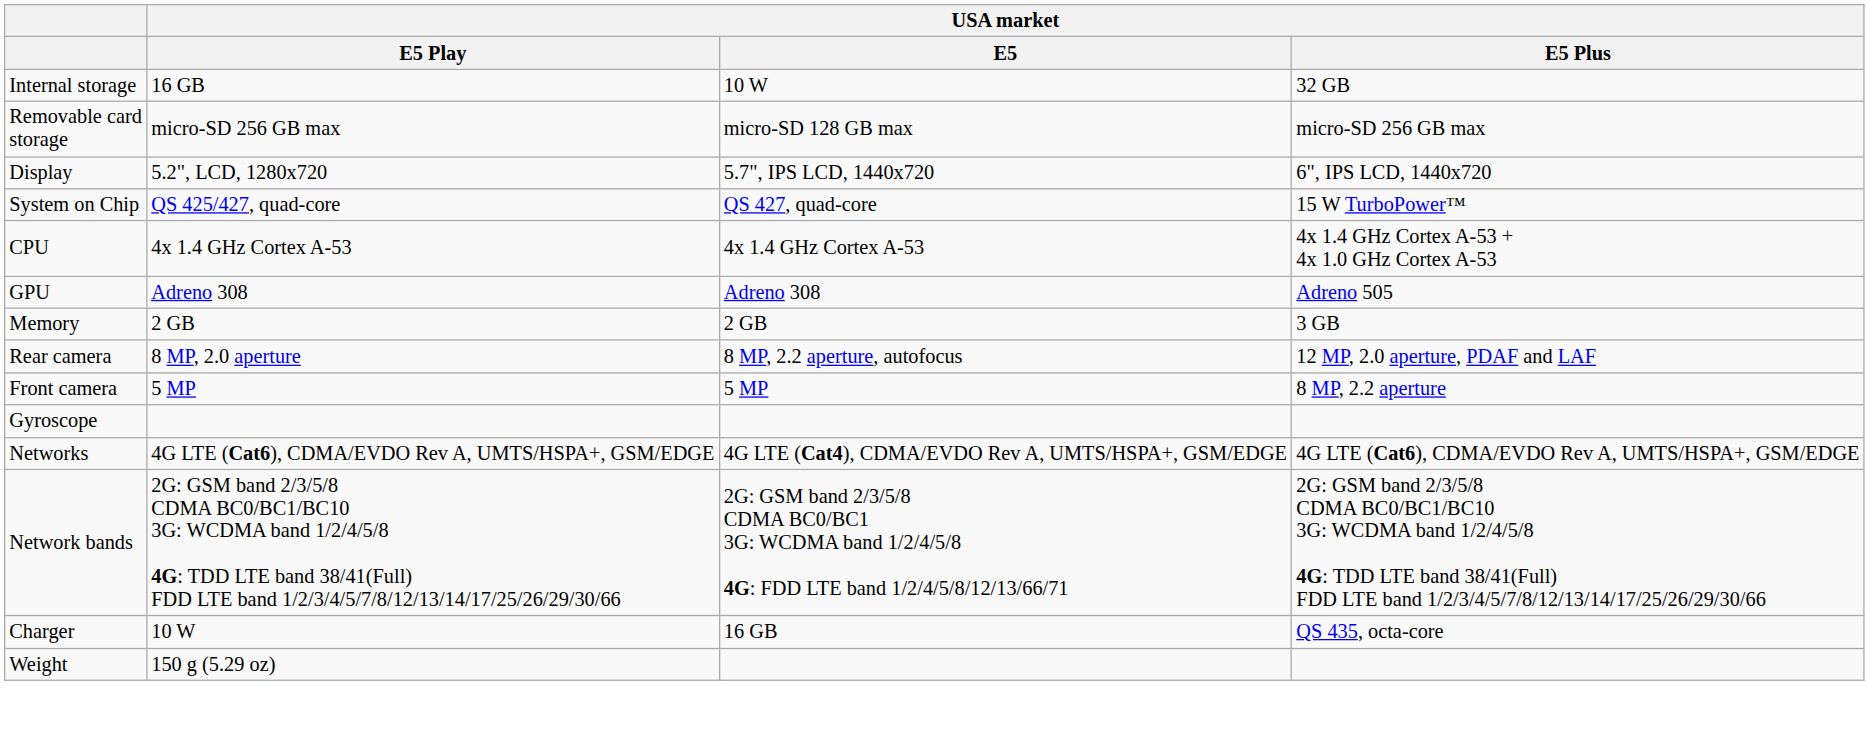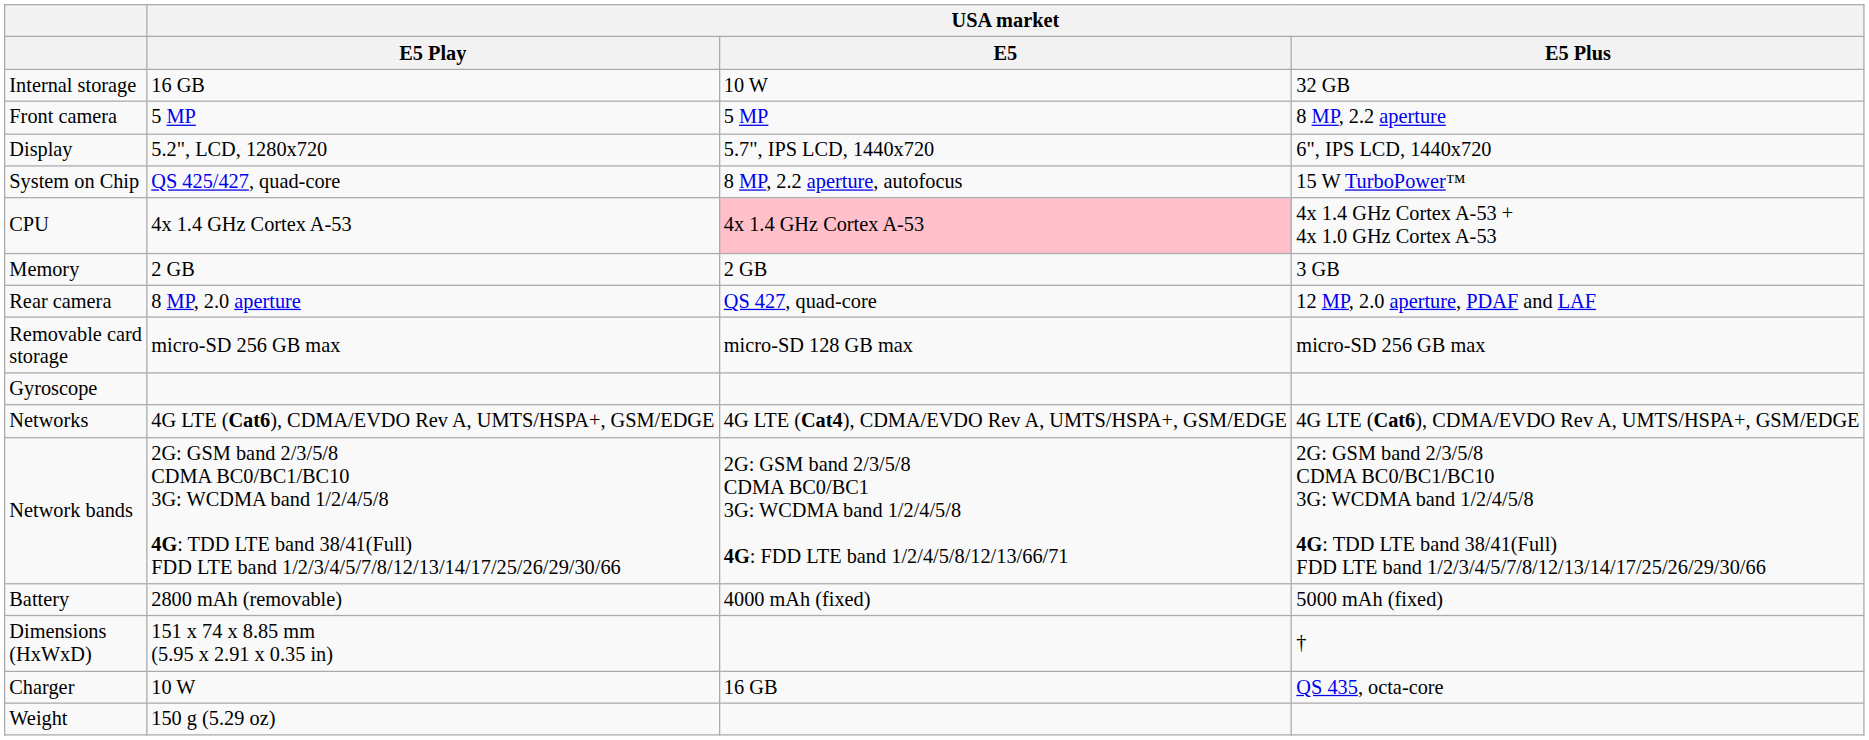rows swapped: Removable card storage <-> Front camera
System on Chip | USA market / E5: QS 427, quad-core -> 8 MP, 2.2 aperture, autofocus
CPU | USA market / E5: no background -> pink background
- row: GPU | Adreno 308 | Adreno 308 | Adreno 505
Rear camera | USA market / E5: 8 MP, 2.2 aperture, autofocus -> QS 427, quad-core
+ row: Battery | 2800 mAh (removable) | 4000 mAh (fixed) | 5000 mAh (fixed)
+ row: Dimensions (HxWxD) | 151 x 74 x 8.85 mm (5.95 x 2.91 x 0.35 in) | †
